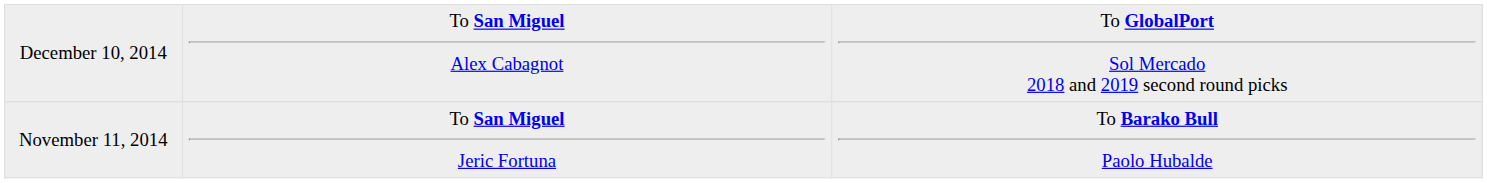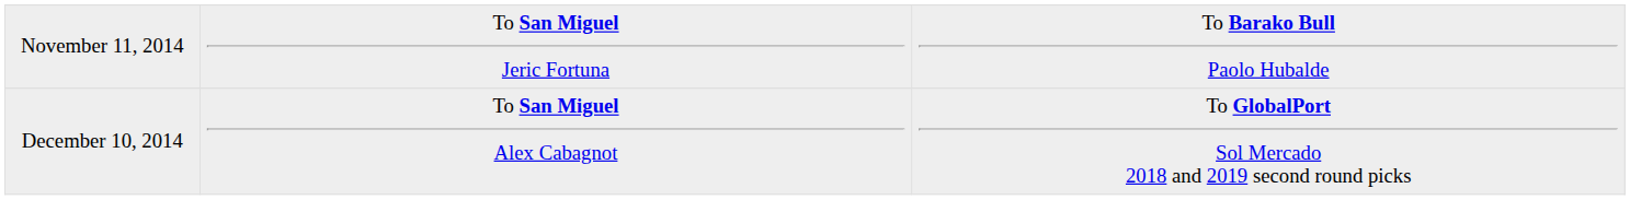rows swapped: November 11, 2014 <-> December 10, 2014
